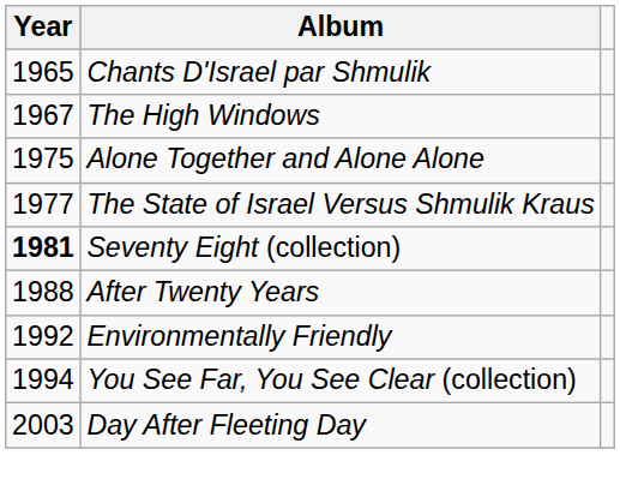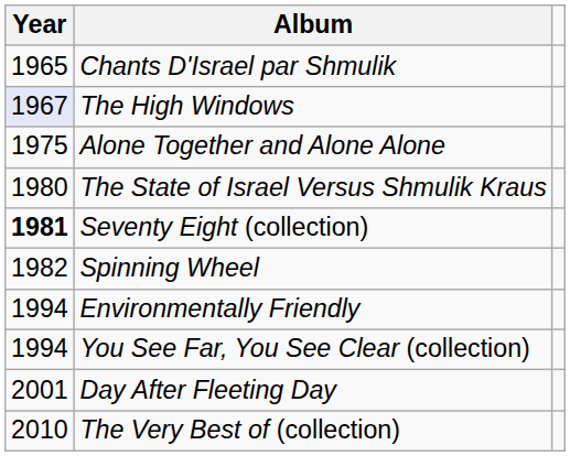The High Windows | Year: no background -> lavender background
The State of Israel Versus Shmulik Kraus | Year: 1977 -> 1980
+ row: 1982 | Spinning Wheel
- row: 1988 | After Twenty Years
Environmentally Friendly | Year: 1992 -> 1994
Day After Fleeting Day | Year: 2003 -> 2001
+ row: 2010 | The Very Best of (collection)
